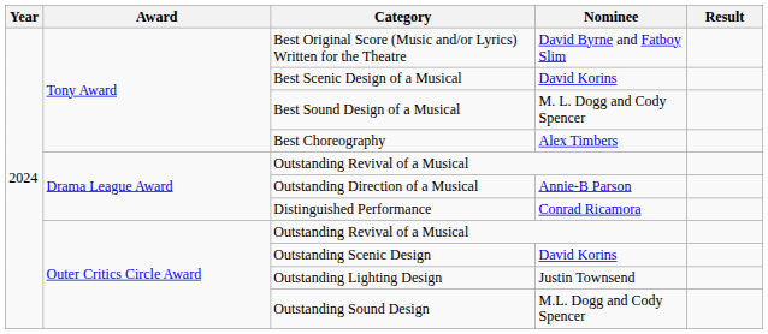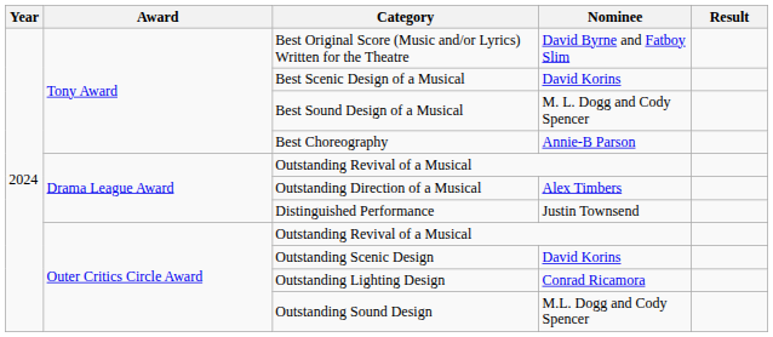Best Choreography | Nominee: Alex Timbers -> Annie-B Parson
Outstanding Direction of a Musical | Nominee: Annie-B Parson -> Alex Timbers
Distinguished Performance | Nominee: Conrad Ricamora -> Justin Townsend
Outstanding Lighting Design | Nominee: Justin Townsend -> Conrad Ricamora
